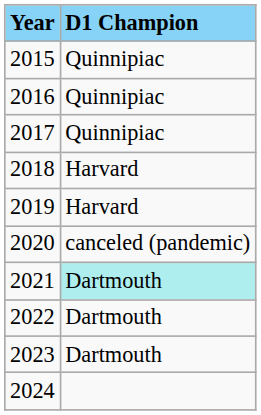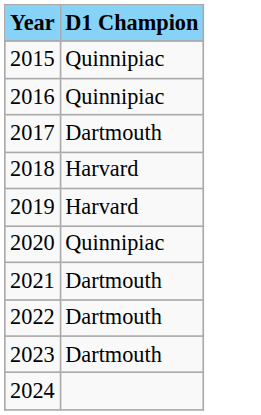2017 | D1 Champion: Quinnipiac -> Dartmouth
2020 | D1 Champion: canceled (pandemic) -> Quinnipiac
2021 | D1 Champion: paleturquoise background -> no background
